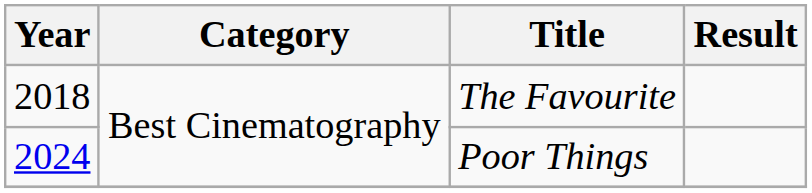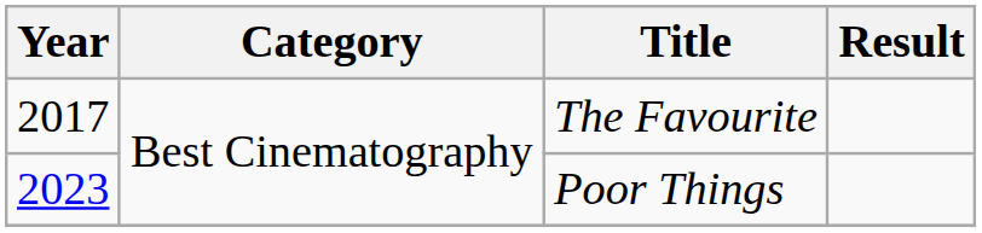The Favourite | Year: 2018 -> 2017
Poor Things | Year: 2024 -> 2023
